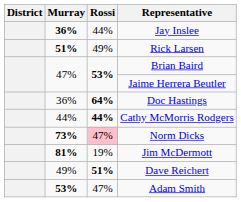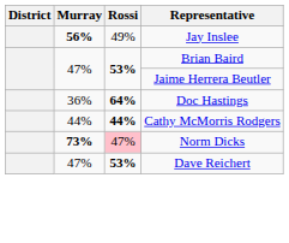Jay Inslee | Murray: 36% -> 56%
Jay Inslee | Rossi: 44% -> 49%
- row: 51% | 49% | Rick Larsen
- row: 81% | 19% | Jim McDermott
Dave Reichert | Murray: 49% -> 47%
Dave Reichert | Rossi: 51% -> 53%
- row: 53% | 47% | Adam Smith
